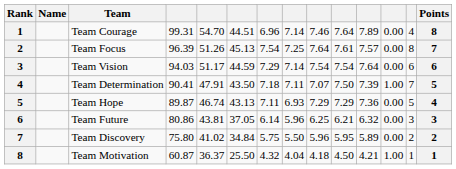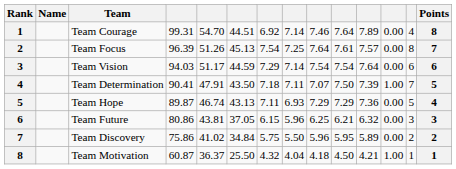Team Courage | column 7: 6.96 -> 6.92
Team Future | column 7: 6.14 -> 6.15
Team Discovery | column 4: 75.80 -> 75.86
